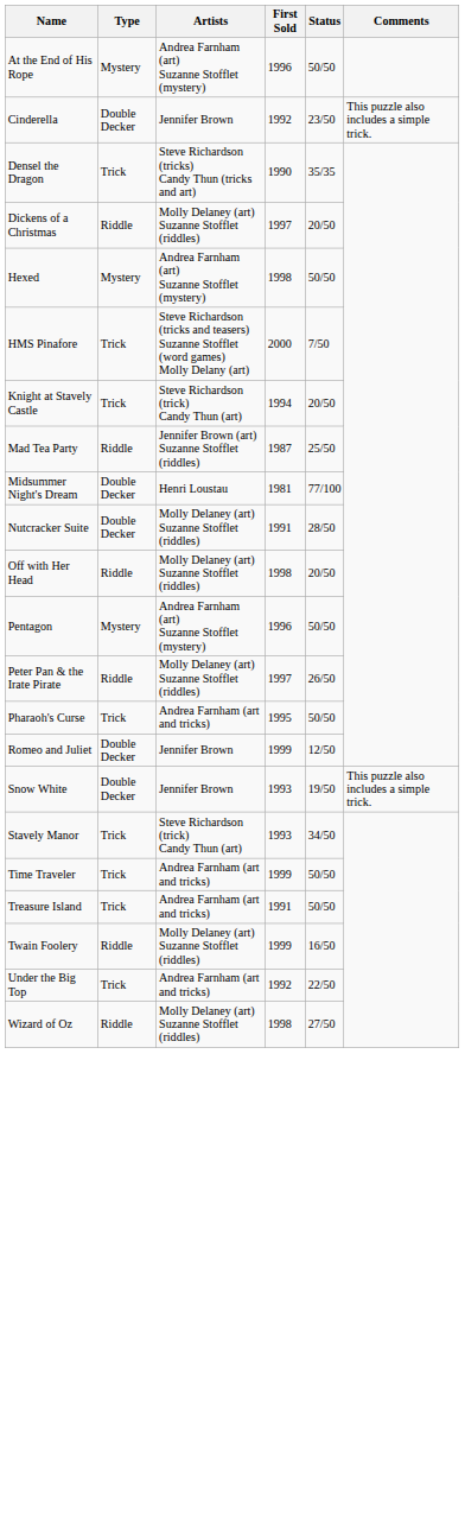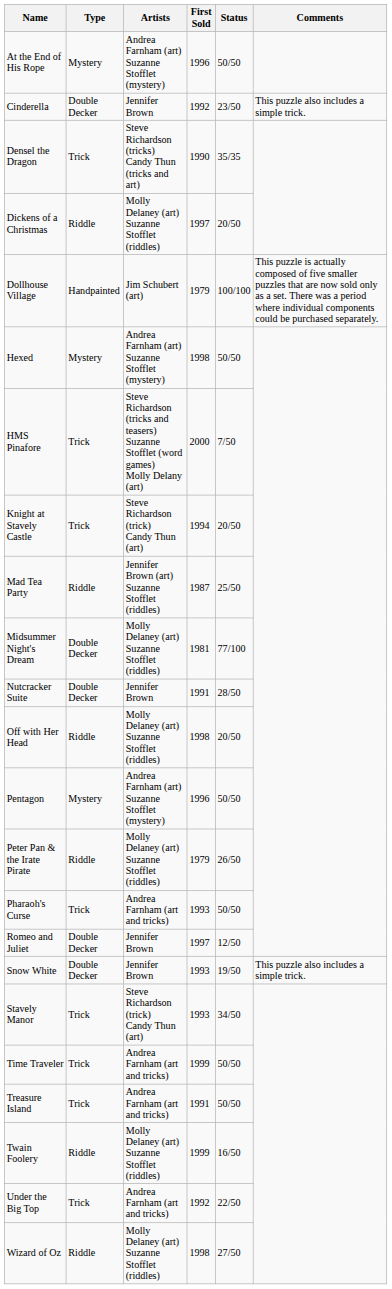+ row: Dollhouse Village | Handpainted | Jim Schubert (art) | 1979 | 100/100 | This puzzle is actually composed of five smaller puzzles that are now sold only as a set. There was a period where individual components could be purchased separately.
Midsummer Night's Dream | Artists: Henri Loustau -> Molly Delaney (art) Suzanne Stofflet (riddles)
Nutcracker Suite | Artists: Molly Delaney (art) Suzanne Stofflet (riddles) -> Jennifer Brown
Peter Pan & the Irate Pirate | First Sold: 1997 -> 1979
Pharaoh's Curse | First Sold: 1995 -> 1993
Romeo and Juliet | First Sold: 1999 -> 1997
